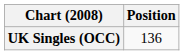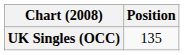UK Singles (OCC) | Position: 136 -> 135
